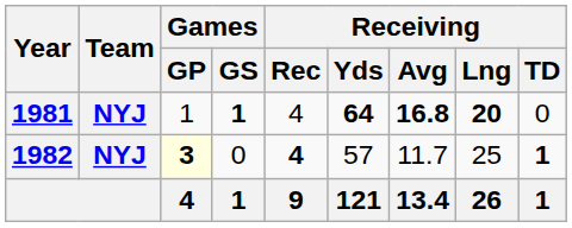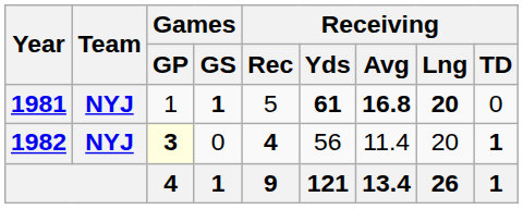1981 | Receiving / Rec: 4 -> 5
1981 | Receiving / Yds: 64 -> 61
1982 | Receiving / Yds: 57 -> 56
1982 | Receiving / Avg: 11.7 -> 11.4
1982 | Receiving / Lng: 25 -> 20
